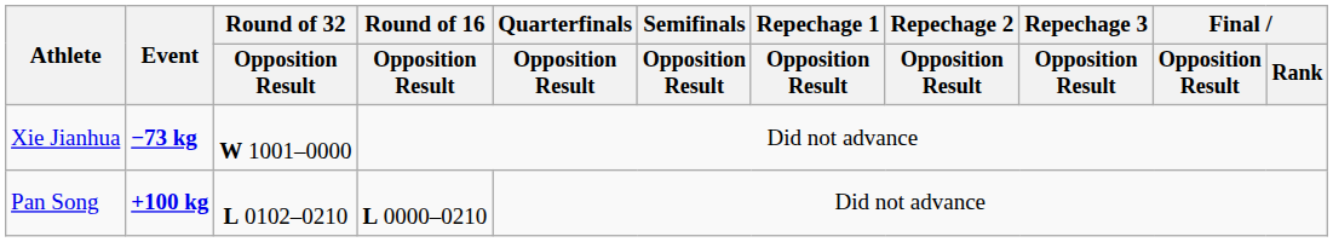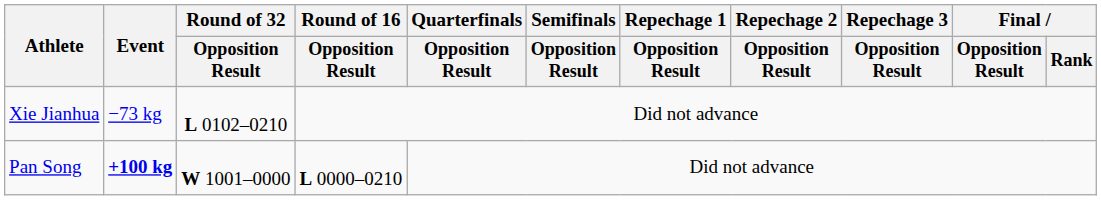Xie Jianhua | Event: bold -> normal
Xie Jianhua | Round of 32 / Opposition Result: W 1001–0000 -> L 0102–0210
Pan Song | Round of 32 / Opposition Result: L 0102–0210 -> W 1001–0000
